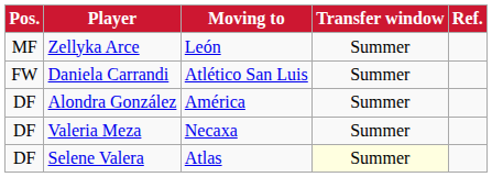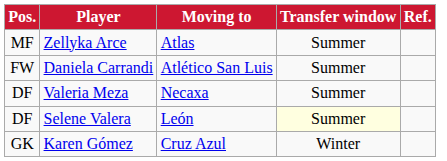Zellyka Arce | Moving to: León -> Atlas
- row: DF | Alondra González | América | Summer
Selene Valera | Moving to: Atlas -> León
+ row: GK | Karen Gómez | Cruz Azul | Winter
